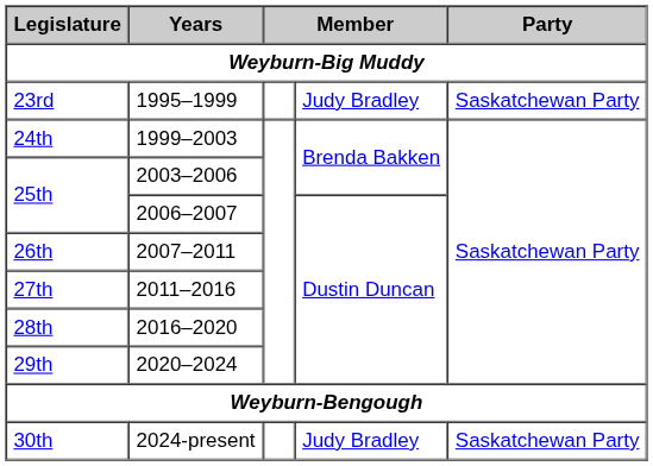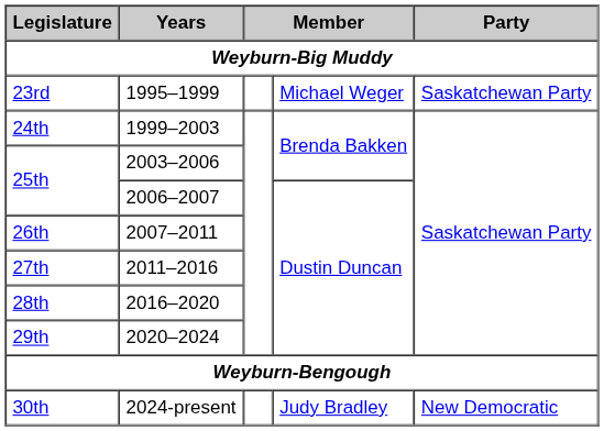23rd | column 4: Judy Bradley -> Michael Weger
30th | Party: Saskatchewan Party -> New Democratic
